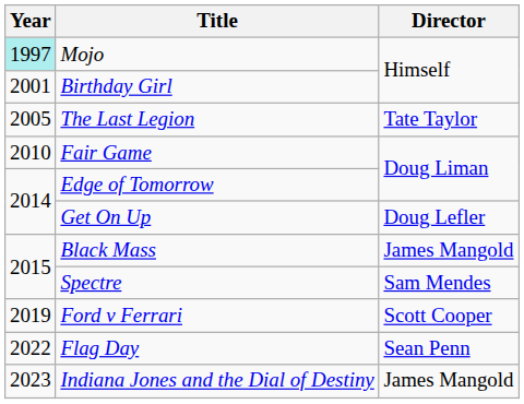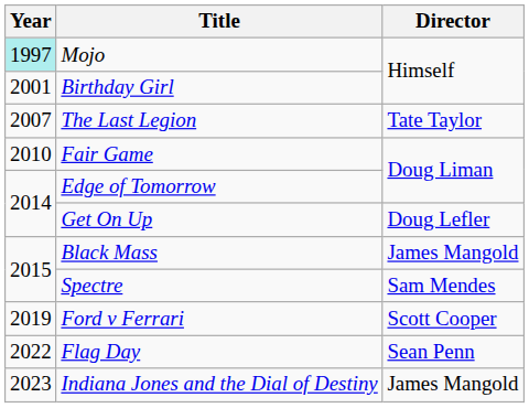The Last Legion | Year: 2005 -> 2007
